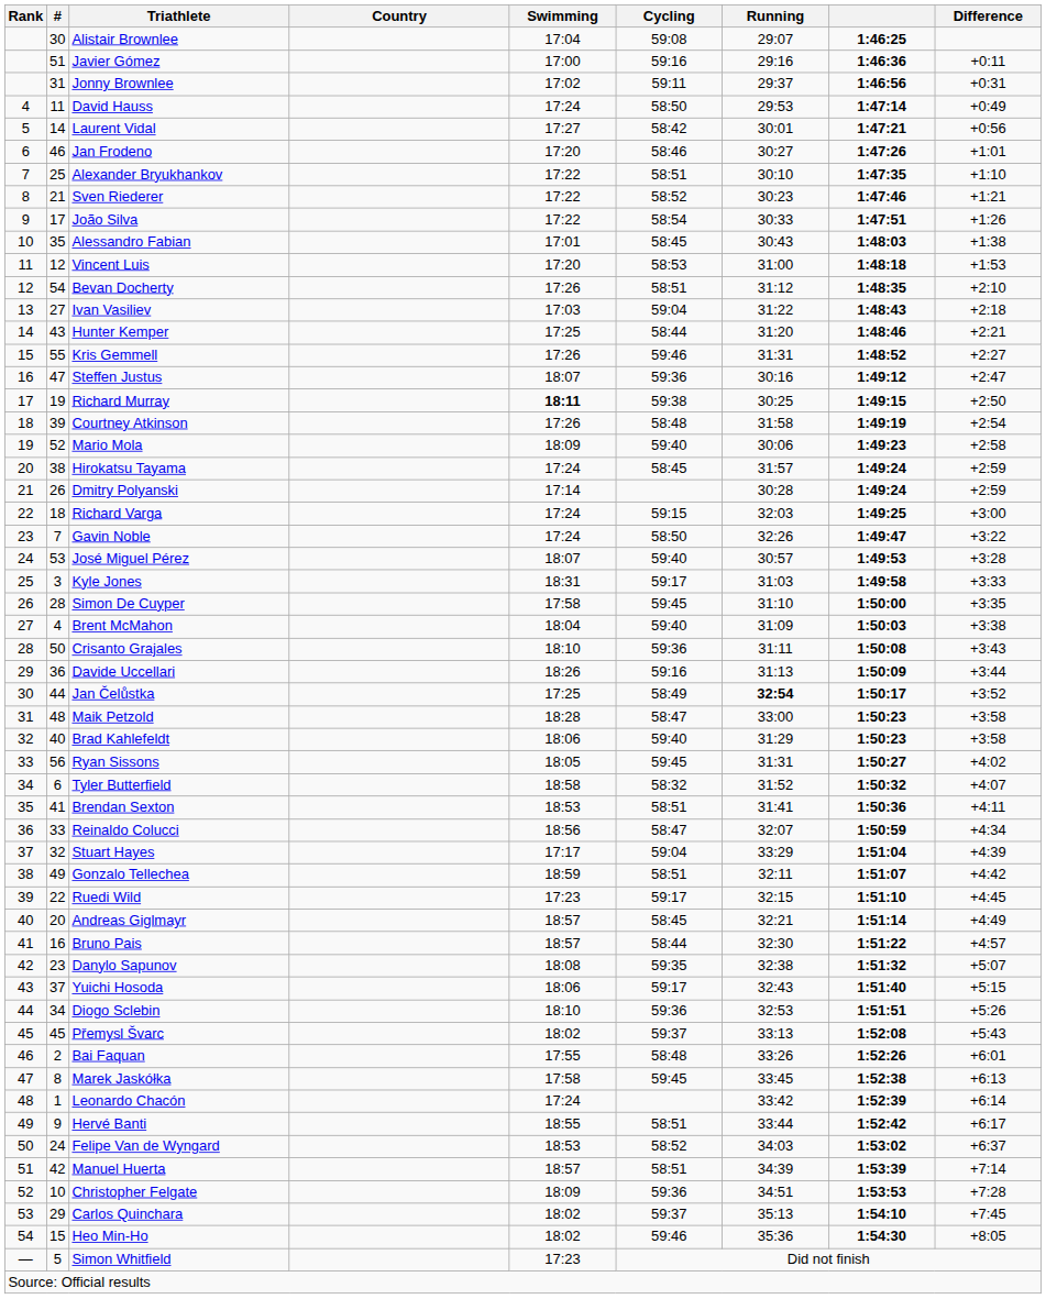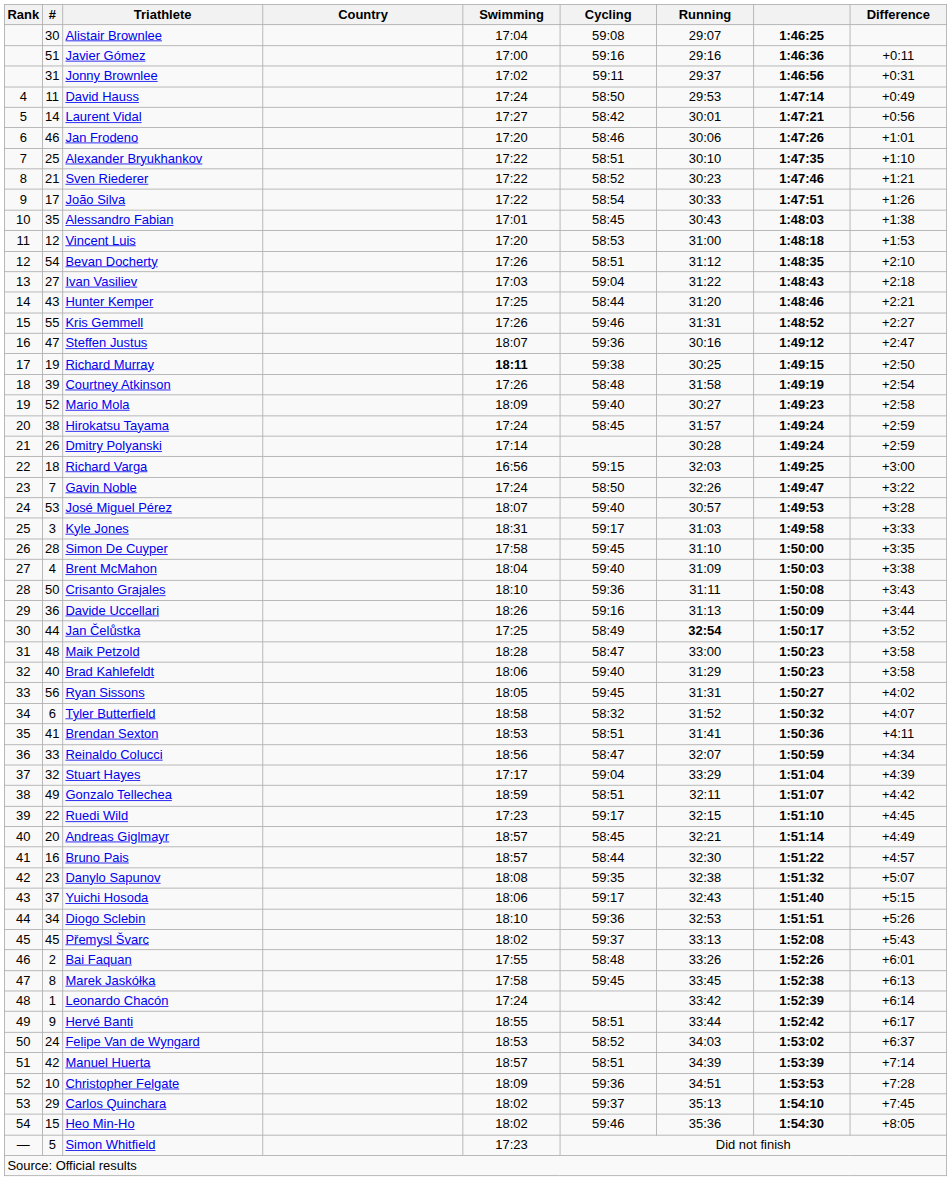Jan Frodeno | Running: 30:27 -> 30:06
Mario Mola | Running: 30:06 -> 30:27
Richard Varga | Swimming: 17:24 -> 16:56
